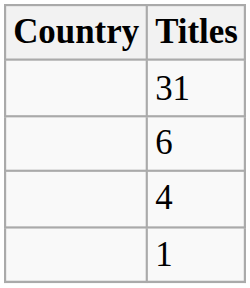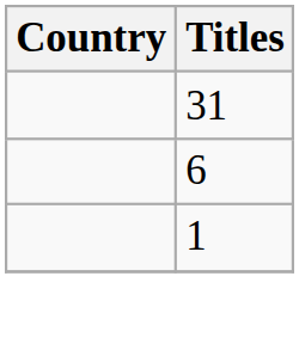- row: 4
